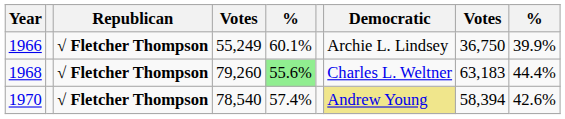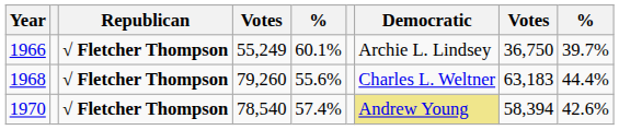1966 | column 9: 39.9% -> 39.7%
1968 | column 5: lightgreen background -> no background
